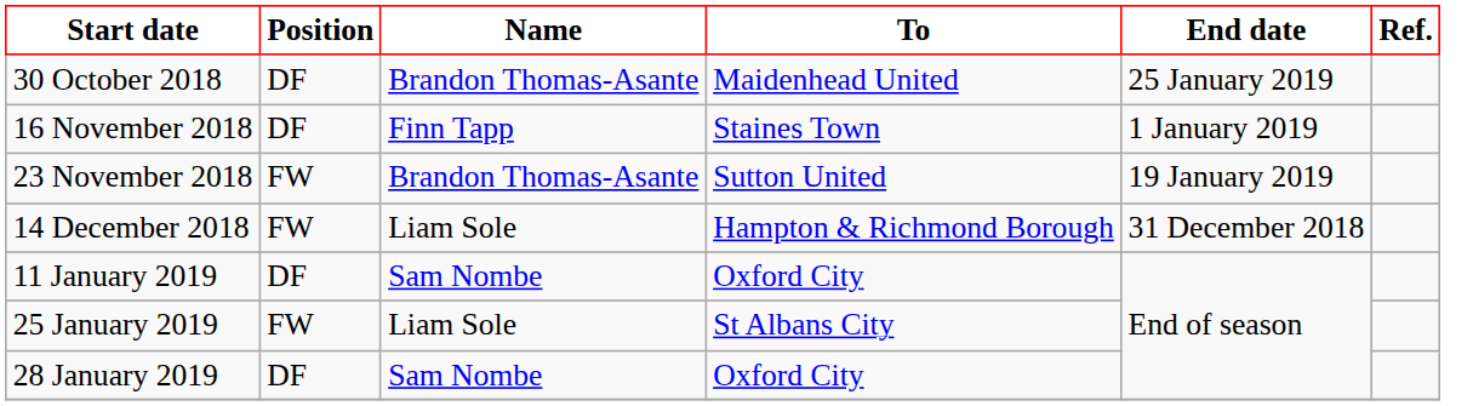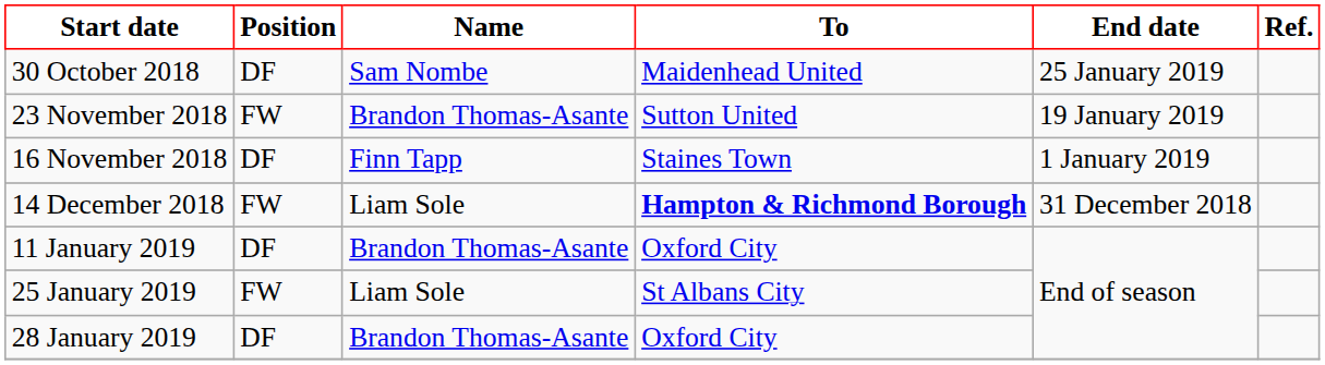30 October 2018 | Name: Brandon Thomas-Asante -> Sam Nombe
rows swapped: 16 November 2018 <-> 23 November 2018
14 December 2018 | To: normal -> bold
11 January 2019 | Name: Sam Nombe -> Brandon Thomas-Asante
28 January 2019 | Name: Sam Nombe -> Brandon Thomas-Asante
